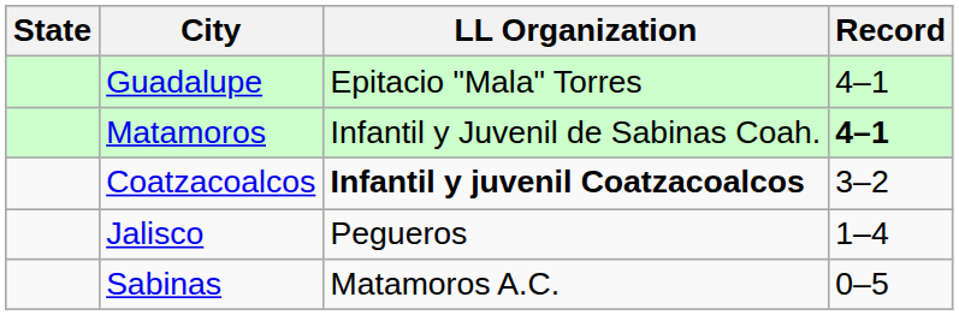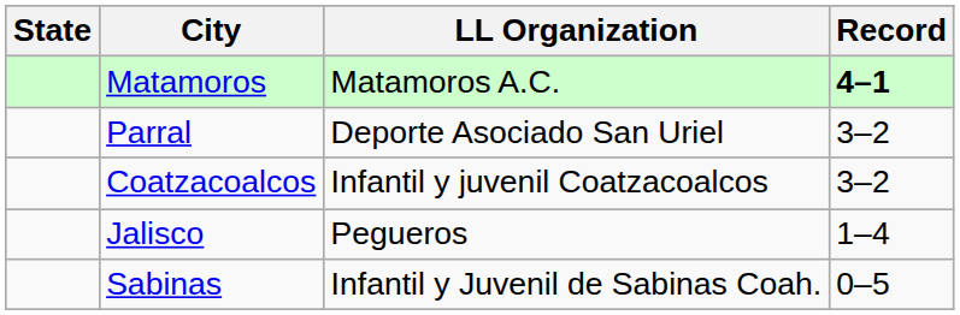- row: Guadalupe | Epitacio "Mala" Torres | 4–1
Matamoros | LL Organization: Infantil y Juvenil de Sabinas Coah. -> Matamoros A.C.
+ row: Parral | Deporte Asociado San Uriel | 3–2
Coatzacoalcos | LL Organization: bold -> normal
Sabinas | LL Organization: Matamoros A.C. -> Infantil y Juvenil de Sabinas Coah.
